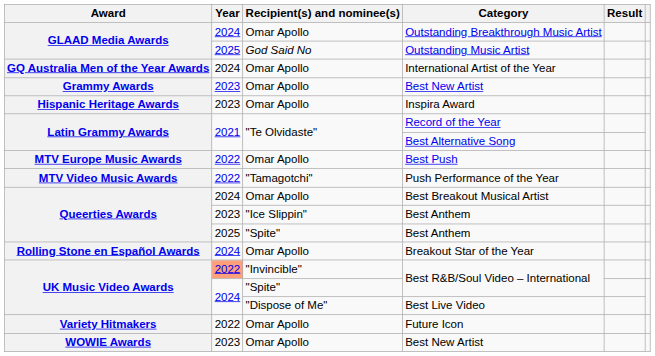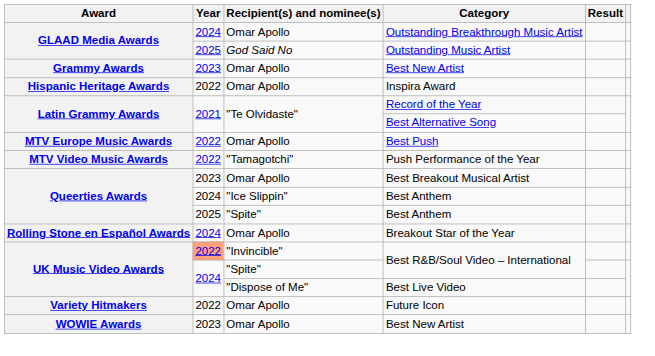- row: GQ Australia Men of the Year Awards | 2024 | Omar Apollo | International Artist of the Year
Inspira Award | Year: 2023 -> 2022
Best Breakout Musical Artist | Year: 2024 -> 2023
"Ice Slippin" / Best Anthem | Year: 2023 -> 2024
